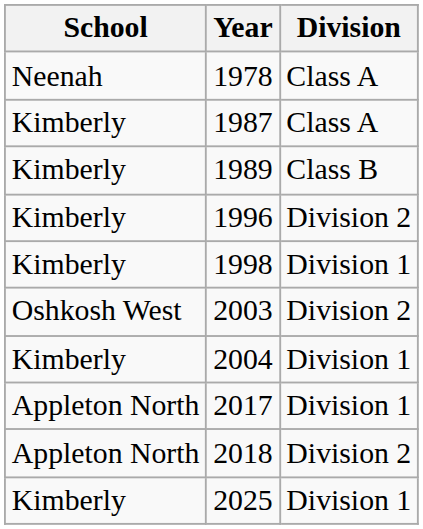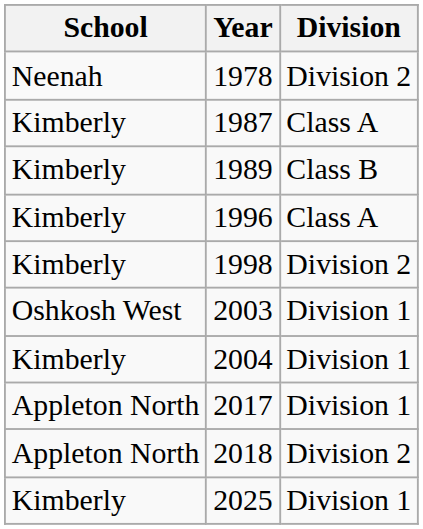1978 | Division: Class A -> Division 2
1996 | Division: Division 2 -> Class A
1998 | Division: Division 1 -> Division 2
2003 | Division: Division 2 -> Division 1
